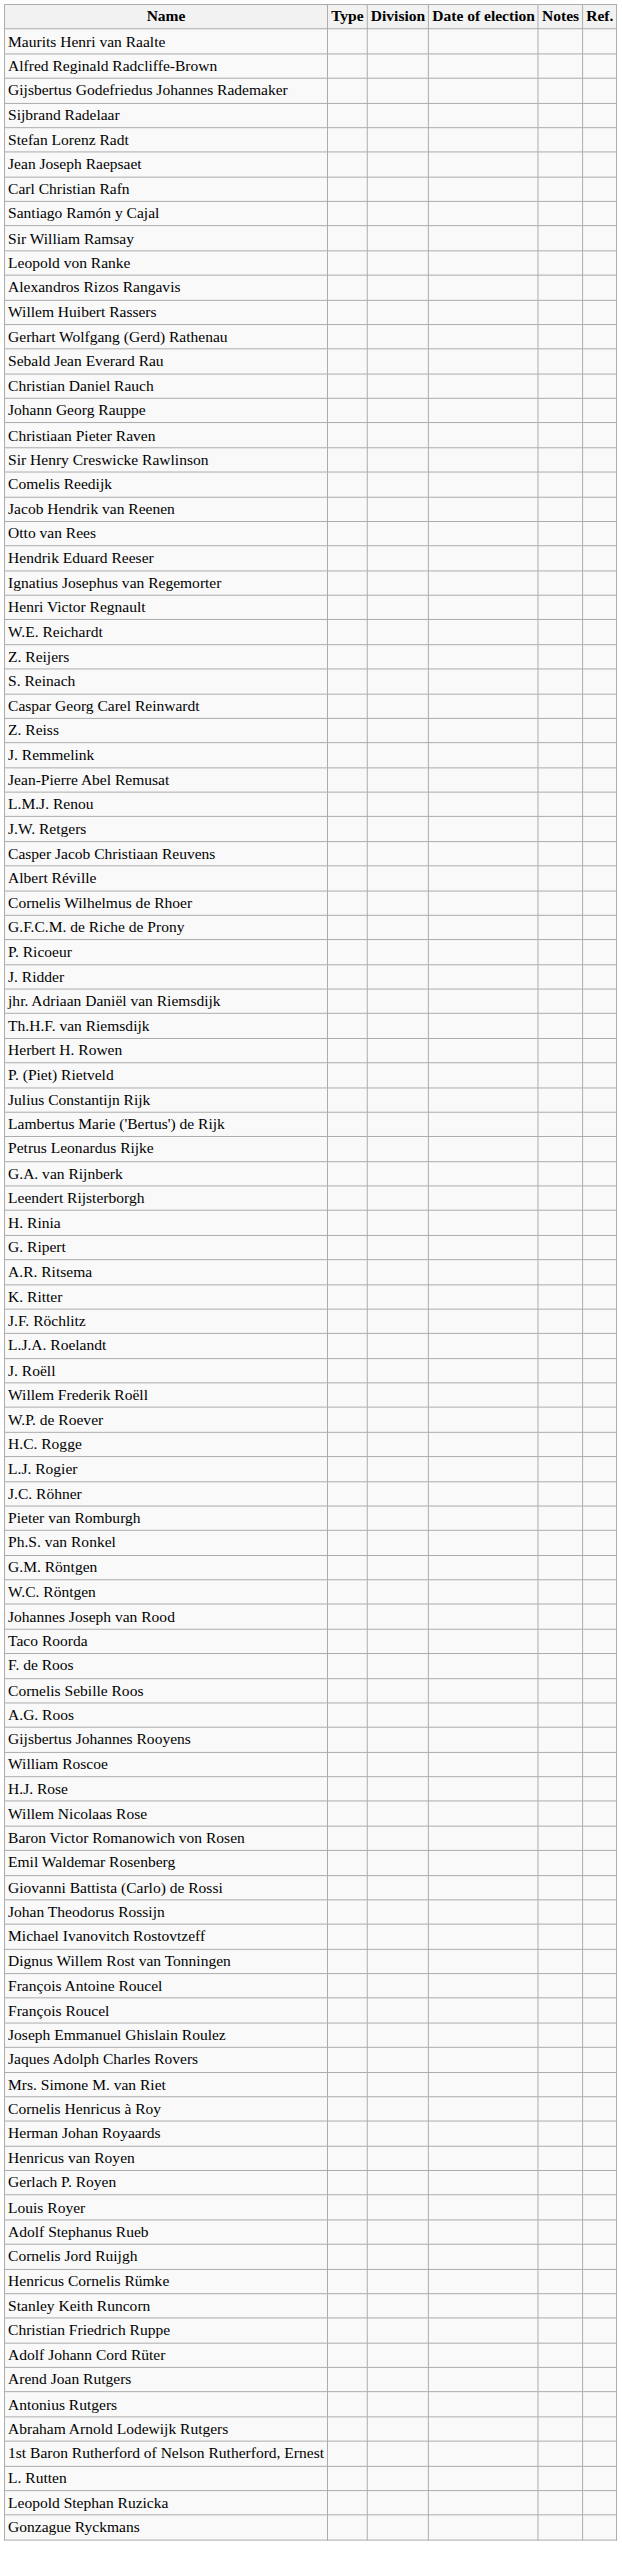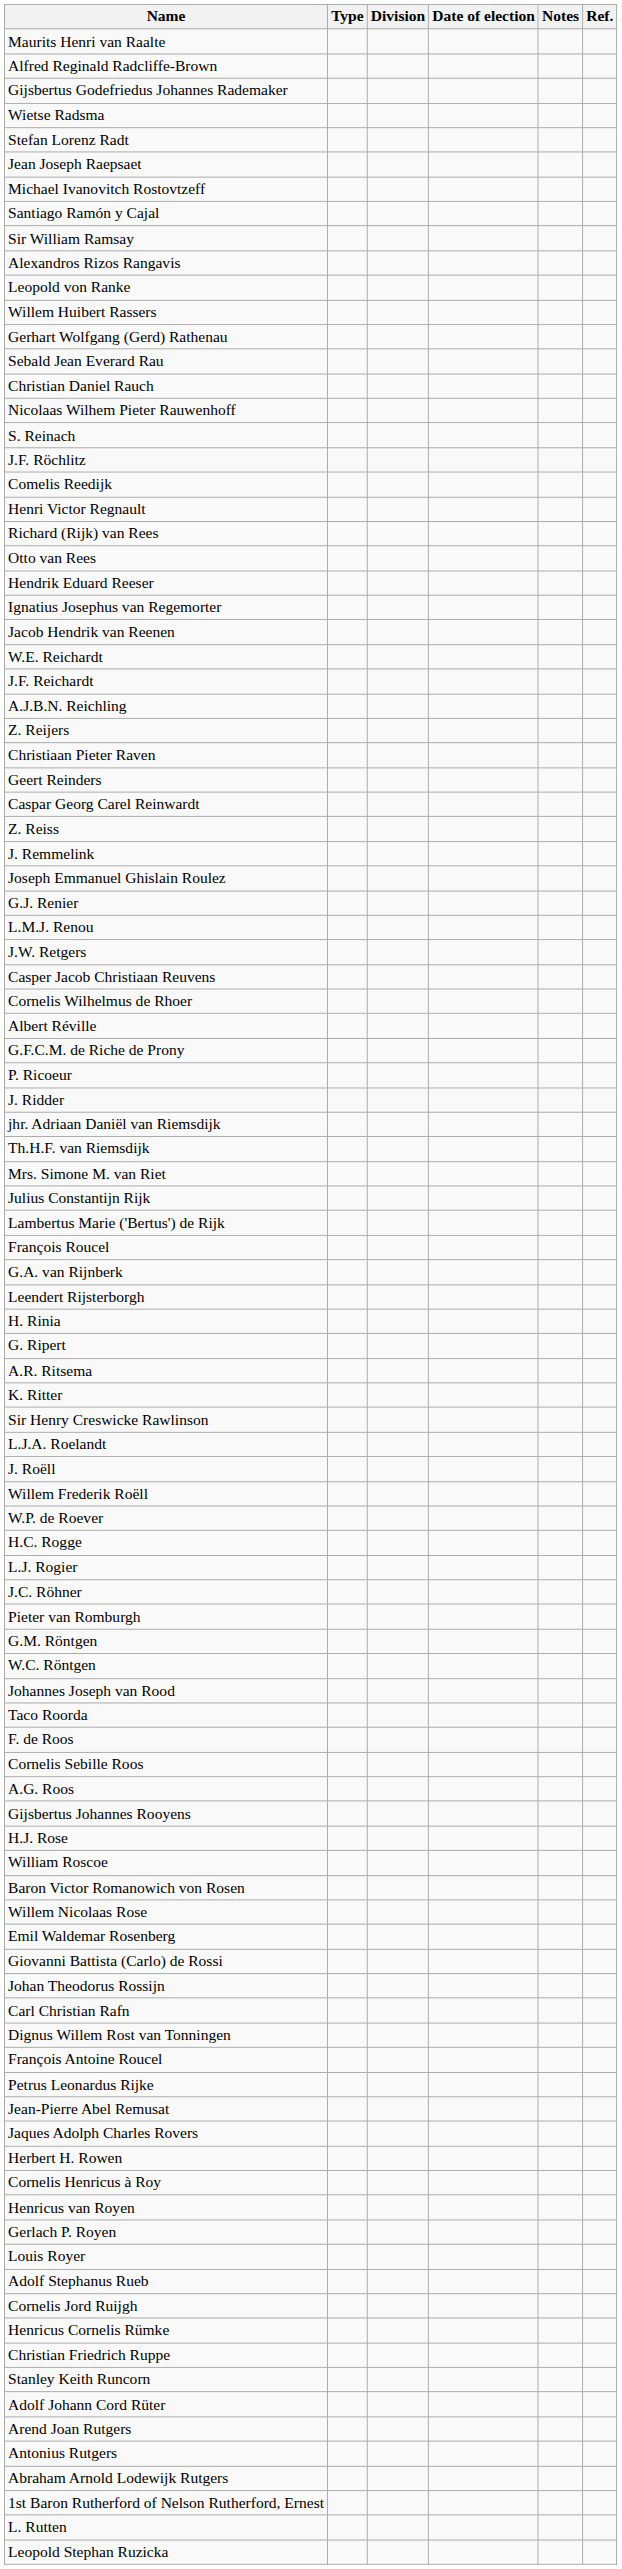- row: Sijbrand Radelaar
+ row: Wietse Radsma
rows swapped: Carl Christian Rafn <-> Michael Ivanovitch Rostovtzeff
rows swapped: Alexandros Rizos Rangavis <-> Leopold von Ranke
- row: Johann Georg Rauppe
+ row: Nicolaas Wilhem Pieter Rauwenhoff
rows swapped: Christiaan Pieter Raven <-> S. Reinach
rows swapped: Sir Henry Creswicke Rawlinson <-> J.F. Röchlitz
rows swapped: Jacob Hendrik van Reenen <-> Henri Victor Regnault
+ row: Richard (Rijk) van Rees
+ row: J.F. Reichardt
+ row: A.J.B.N. Reichling
+ row: Geert Reinders
rows swapped: Jean-Pierre Abel Remusat <-> Joseph Emmanuel Ghislain Roulez
+ row: G.J. Renier
rows swapped: Albert Réville <-> Cornelis Wilhelmus de Rhoer
rows swapped: Mrs. Simone M. van Riet <-> Herbert H. Rowen
- row: P. (Piet) Rietveld
rows swapped: Petrus Leonardus Rijke <-> François Roucel
- row: Ph.S. van Ronkel
rows swapped: William Roscoe <-> H.J. Rose
rows swapped: Willem Nicolaas Rose <-> Baron Victor Romanowich von Rosen
- row: Herman Johan Royaards
rows swapped: Stanley Keith Runcorn <-> Christian Friedrich Ruppe
- row: Gonzague Ryckmans
